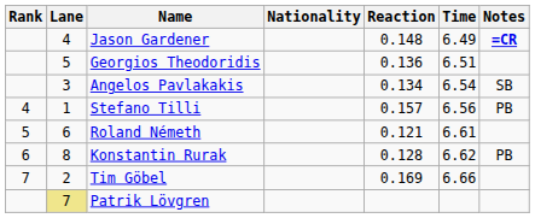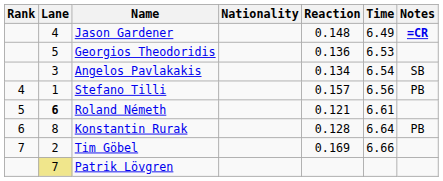Georgios Theodoridis | Time: 6.51 -> 6.53
Roland Németh | Lane: normal -> bold
Konstantin Rurak | Time: 6.62 -> 6.64
